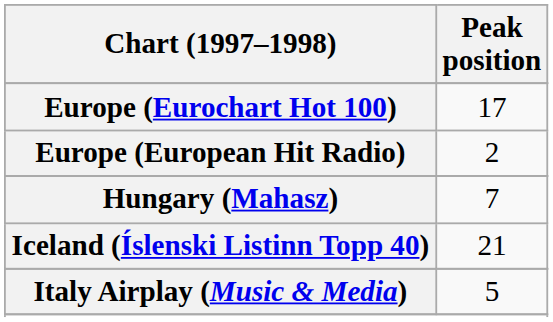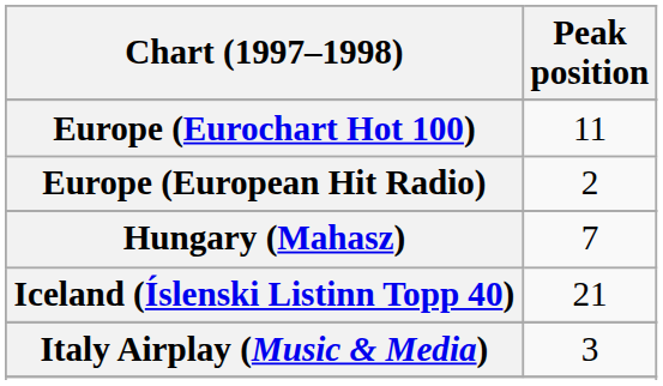Europe (Eurochart Hot 100) | Peak position: 17 -> 11
Italy Airplay (Music & Media) | Peak position: 5 -> 3
